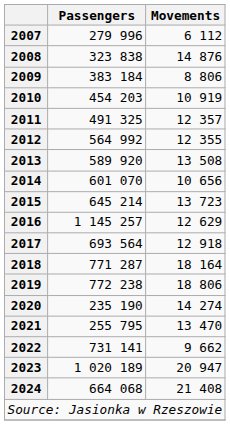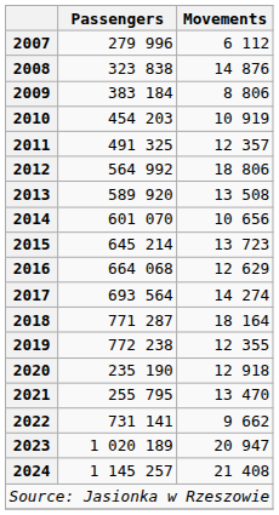2012 | Movements: 12 355 -> 18 806
2016 | Passengers: 1 145 257 -> 664 068
2017 | Movements: 12 918 -> 14 274
2019 | Movements: 18 806 -> 12 355
2020 | Movements: 14 274 -> 12 918
2024 | Passengers: 664 068 -> 1 145 257
